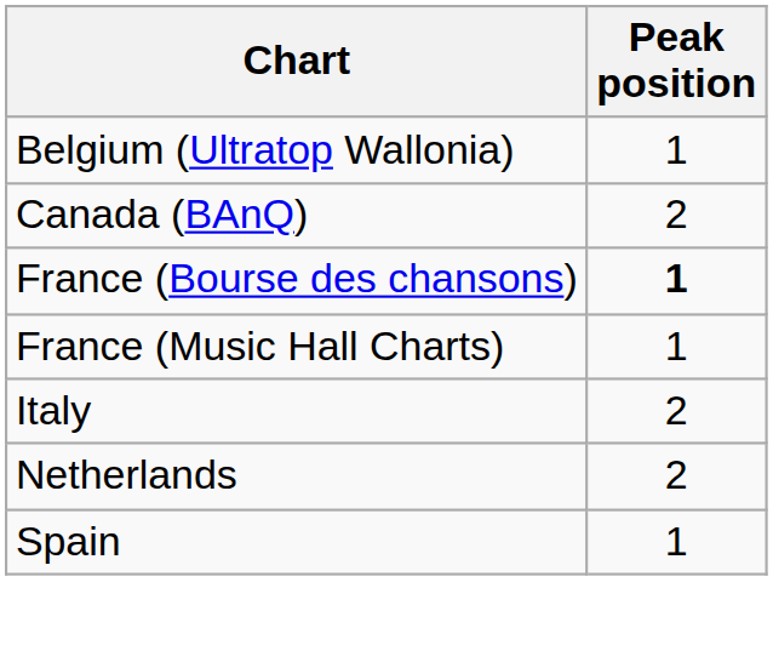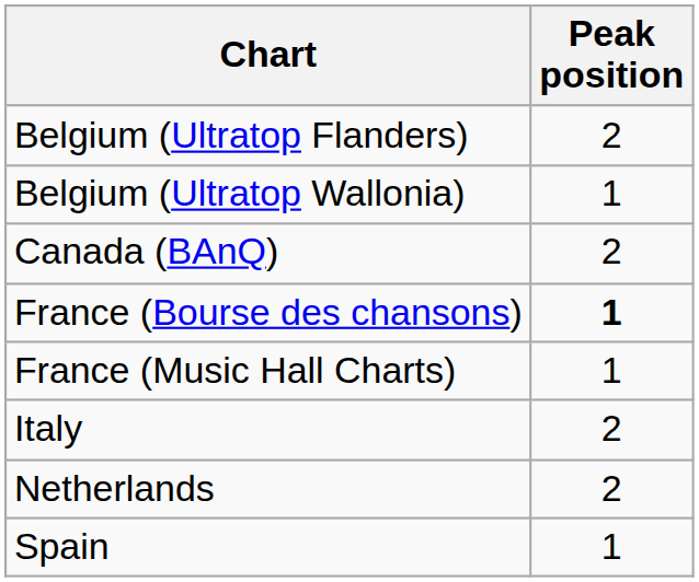+ row: Belgium (Ultratop Flanders) | 2
